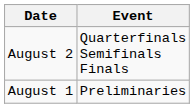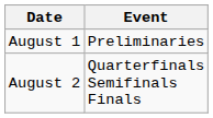rows swapped: August 1 <-> August 2
